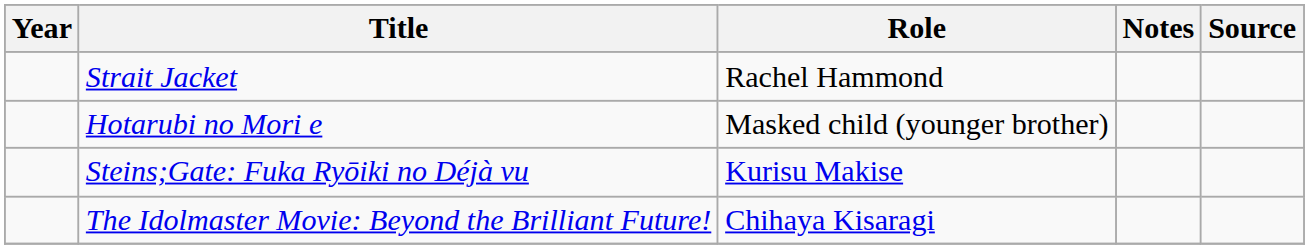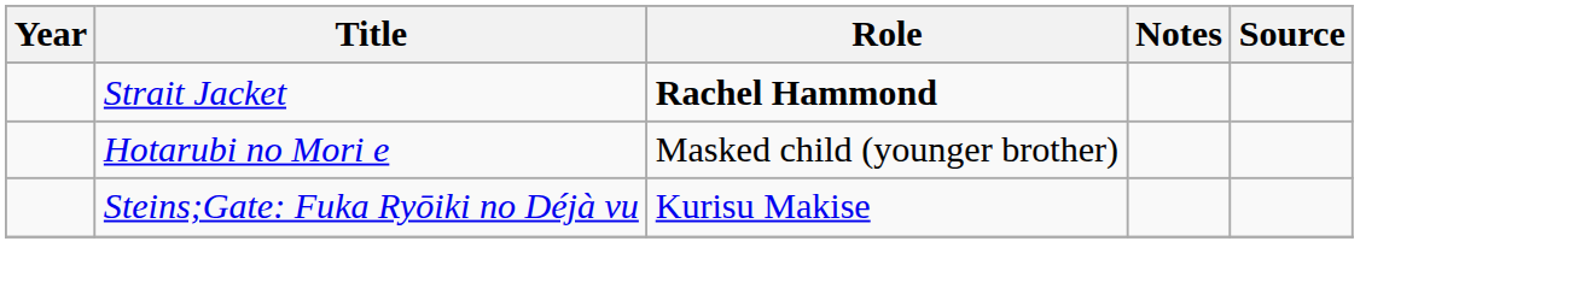Strait Jacket | Role: normal -> bold
- row: The Idolmaster Movie: Beyond the Brilliant Future! | Chihaya Kisaragi
